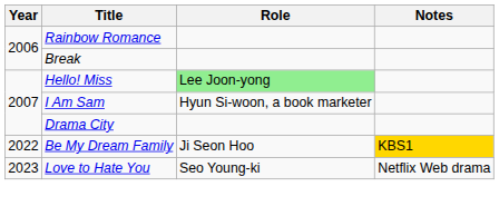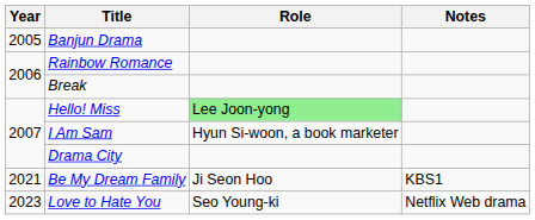+ row: 2005 | Banjun Drama
Be My Dream Family | Year: 2022 -> 2021
Be My Dream Family | Notes: gold background -> no background
